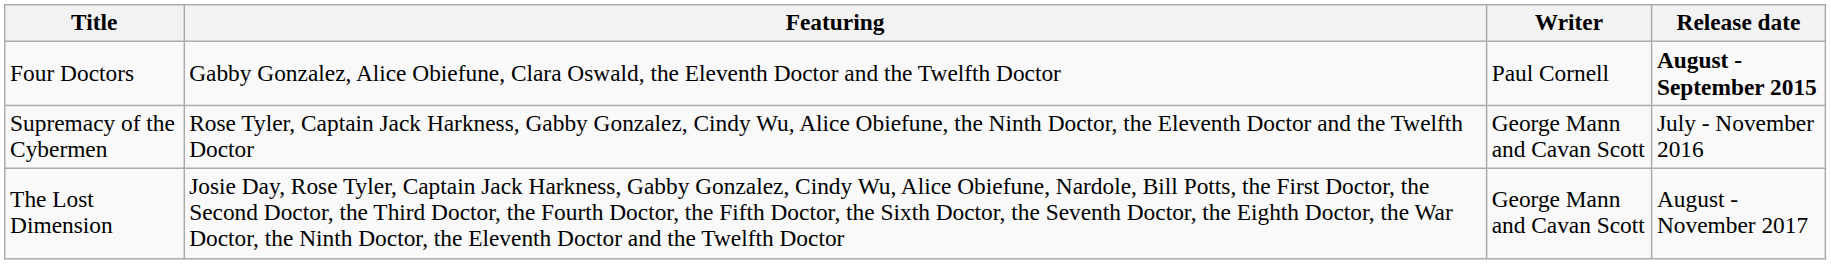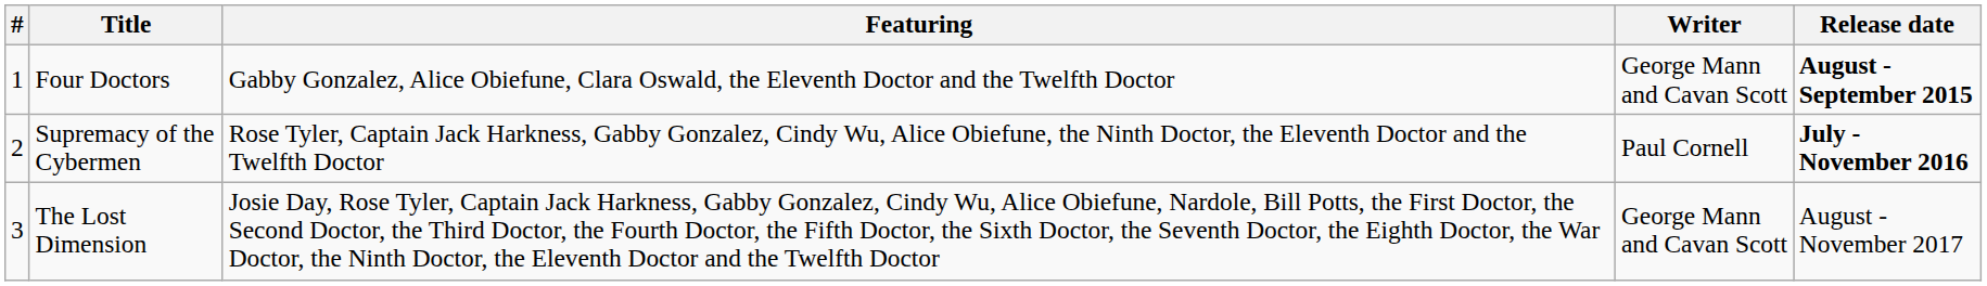+ column: # | 1 | 2 | 3
Four Doctors | Writer: Paul Cornell -> George Mann and Cavan Scott
Supremacy of the Cybermen | Writer: George Mann and Cavan Scott -> Paul Cornell
Supremacy of the Cybermen | Release date: normal -> bold
